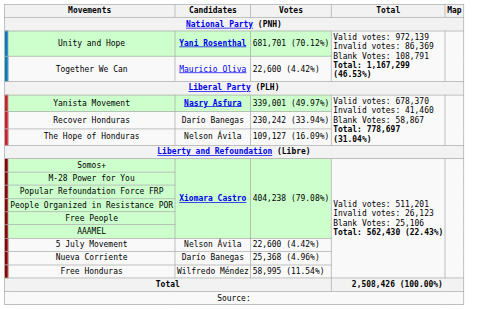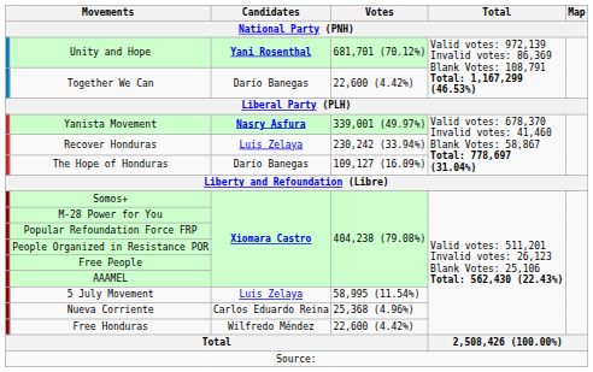Together We Can | Candidates: Mauricio Oliva -> Darío Banegas
Recover Honduras | Candidates: Darío Banegas -> Luis Zelaya
The Hope of Honduras | Candidates: Nelson Ávila -> Darío Banegas
5 July Movement | Candidates: Nelson Ávila -> Luis Zelaya
5 July Movement | Votes: 22,600 (4.42%) -> 58,995 (11.54%)
Nueva Corriente | Candidates: Darío Banegas -> Carlos Eduardo Reina
Free Honduras | Votes: 58,995 (11.54%) -> 22,600 (4.42%)
